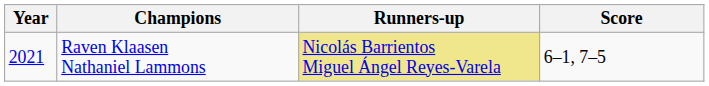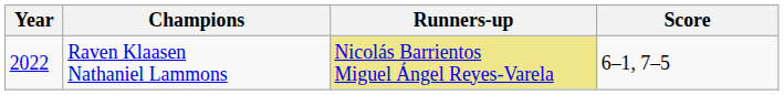Raven Klaasen Nathaniel Lammons | Year: 2021 -> 2022
